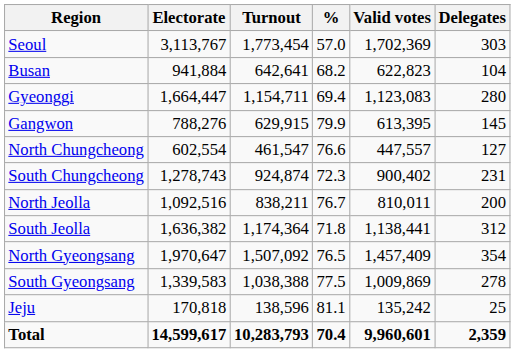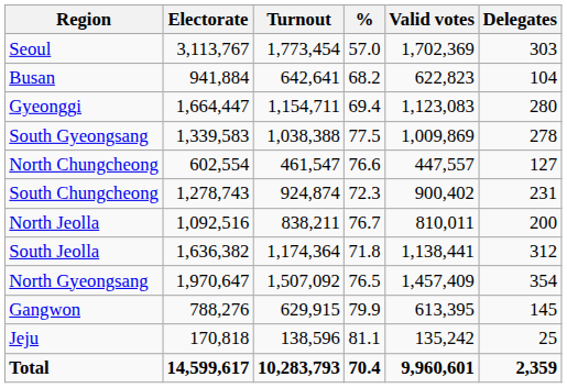rows swapped: Gangwon <-> South Gyeongsang
